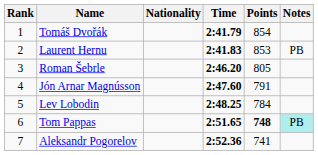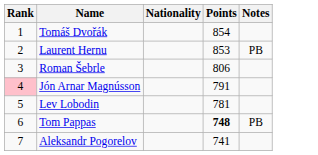- column: Time | 2:41.79 | 2:41.83 | 2:46.20 | 2:47.60 | 2:48.25 | 2:51.65 | 2:52.36
Roman Šebrle | Points: 805 -> 806
Jón Arnar Magnússon | Rank: no background -> pink background
Lev Lobodin | Points: 784 -> 781
Tom Pappas | Notes: paleturquoise background -> no background
